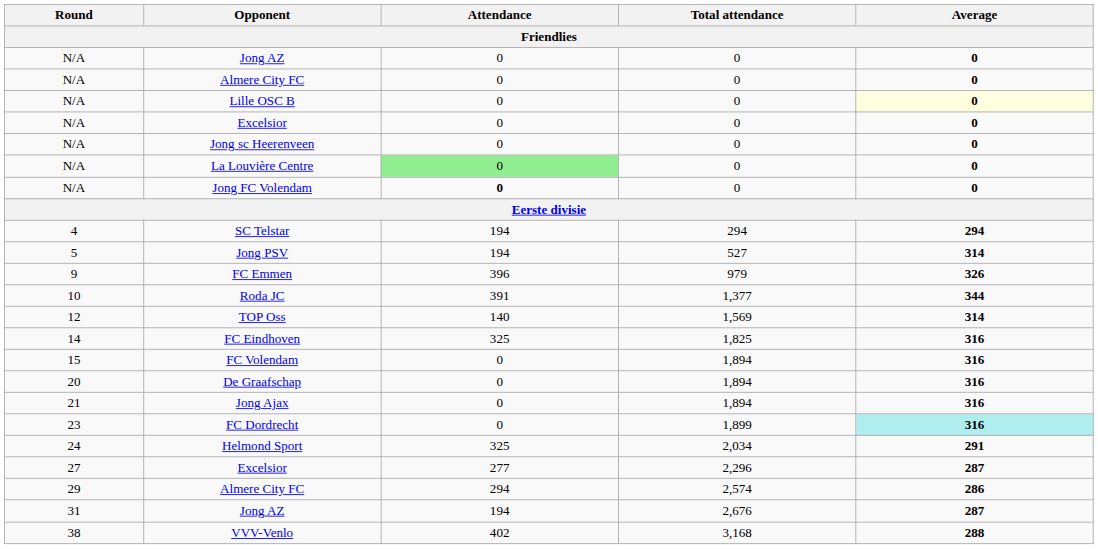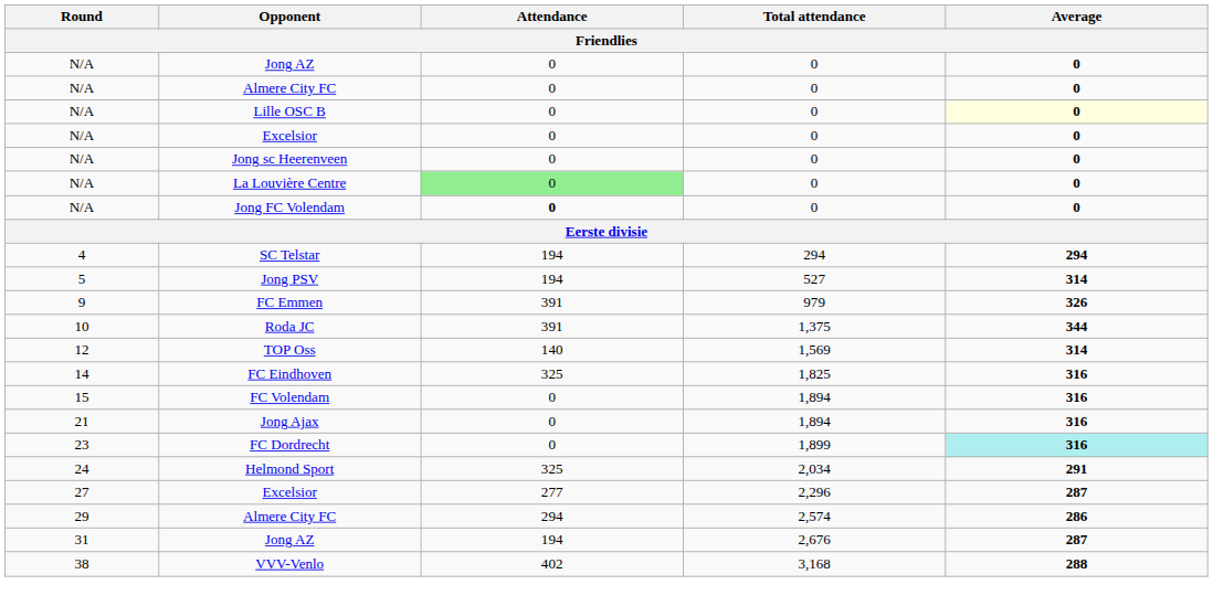FC Emmen | Attendance: 396 -> 391
Roda JC | Total attendance: 1,377 -> 1,375
- row: 20 | De Graafschap | 0 | 1,894 | 316
